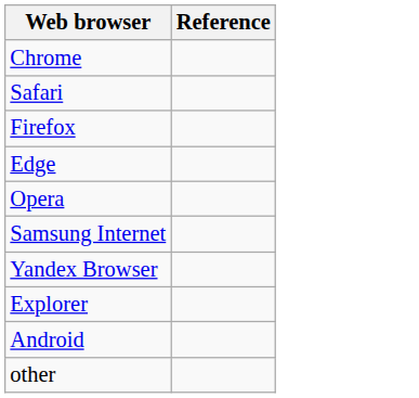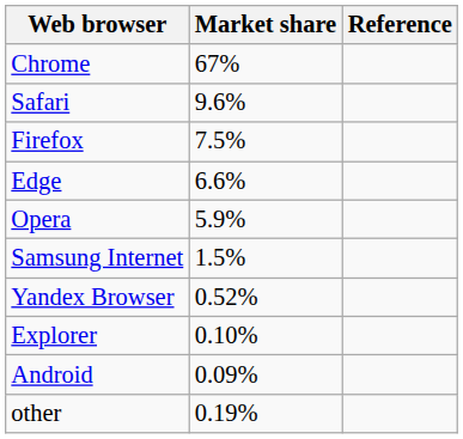+ column: Market share | 67% | 9.6% | 7.5% | 6.6% | 5.9% | 1.5% | 0.52% | 0.10% | 0.09% | 0.19%
